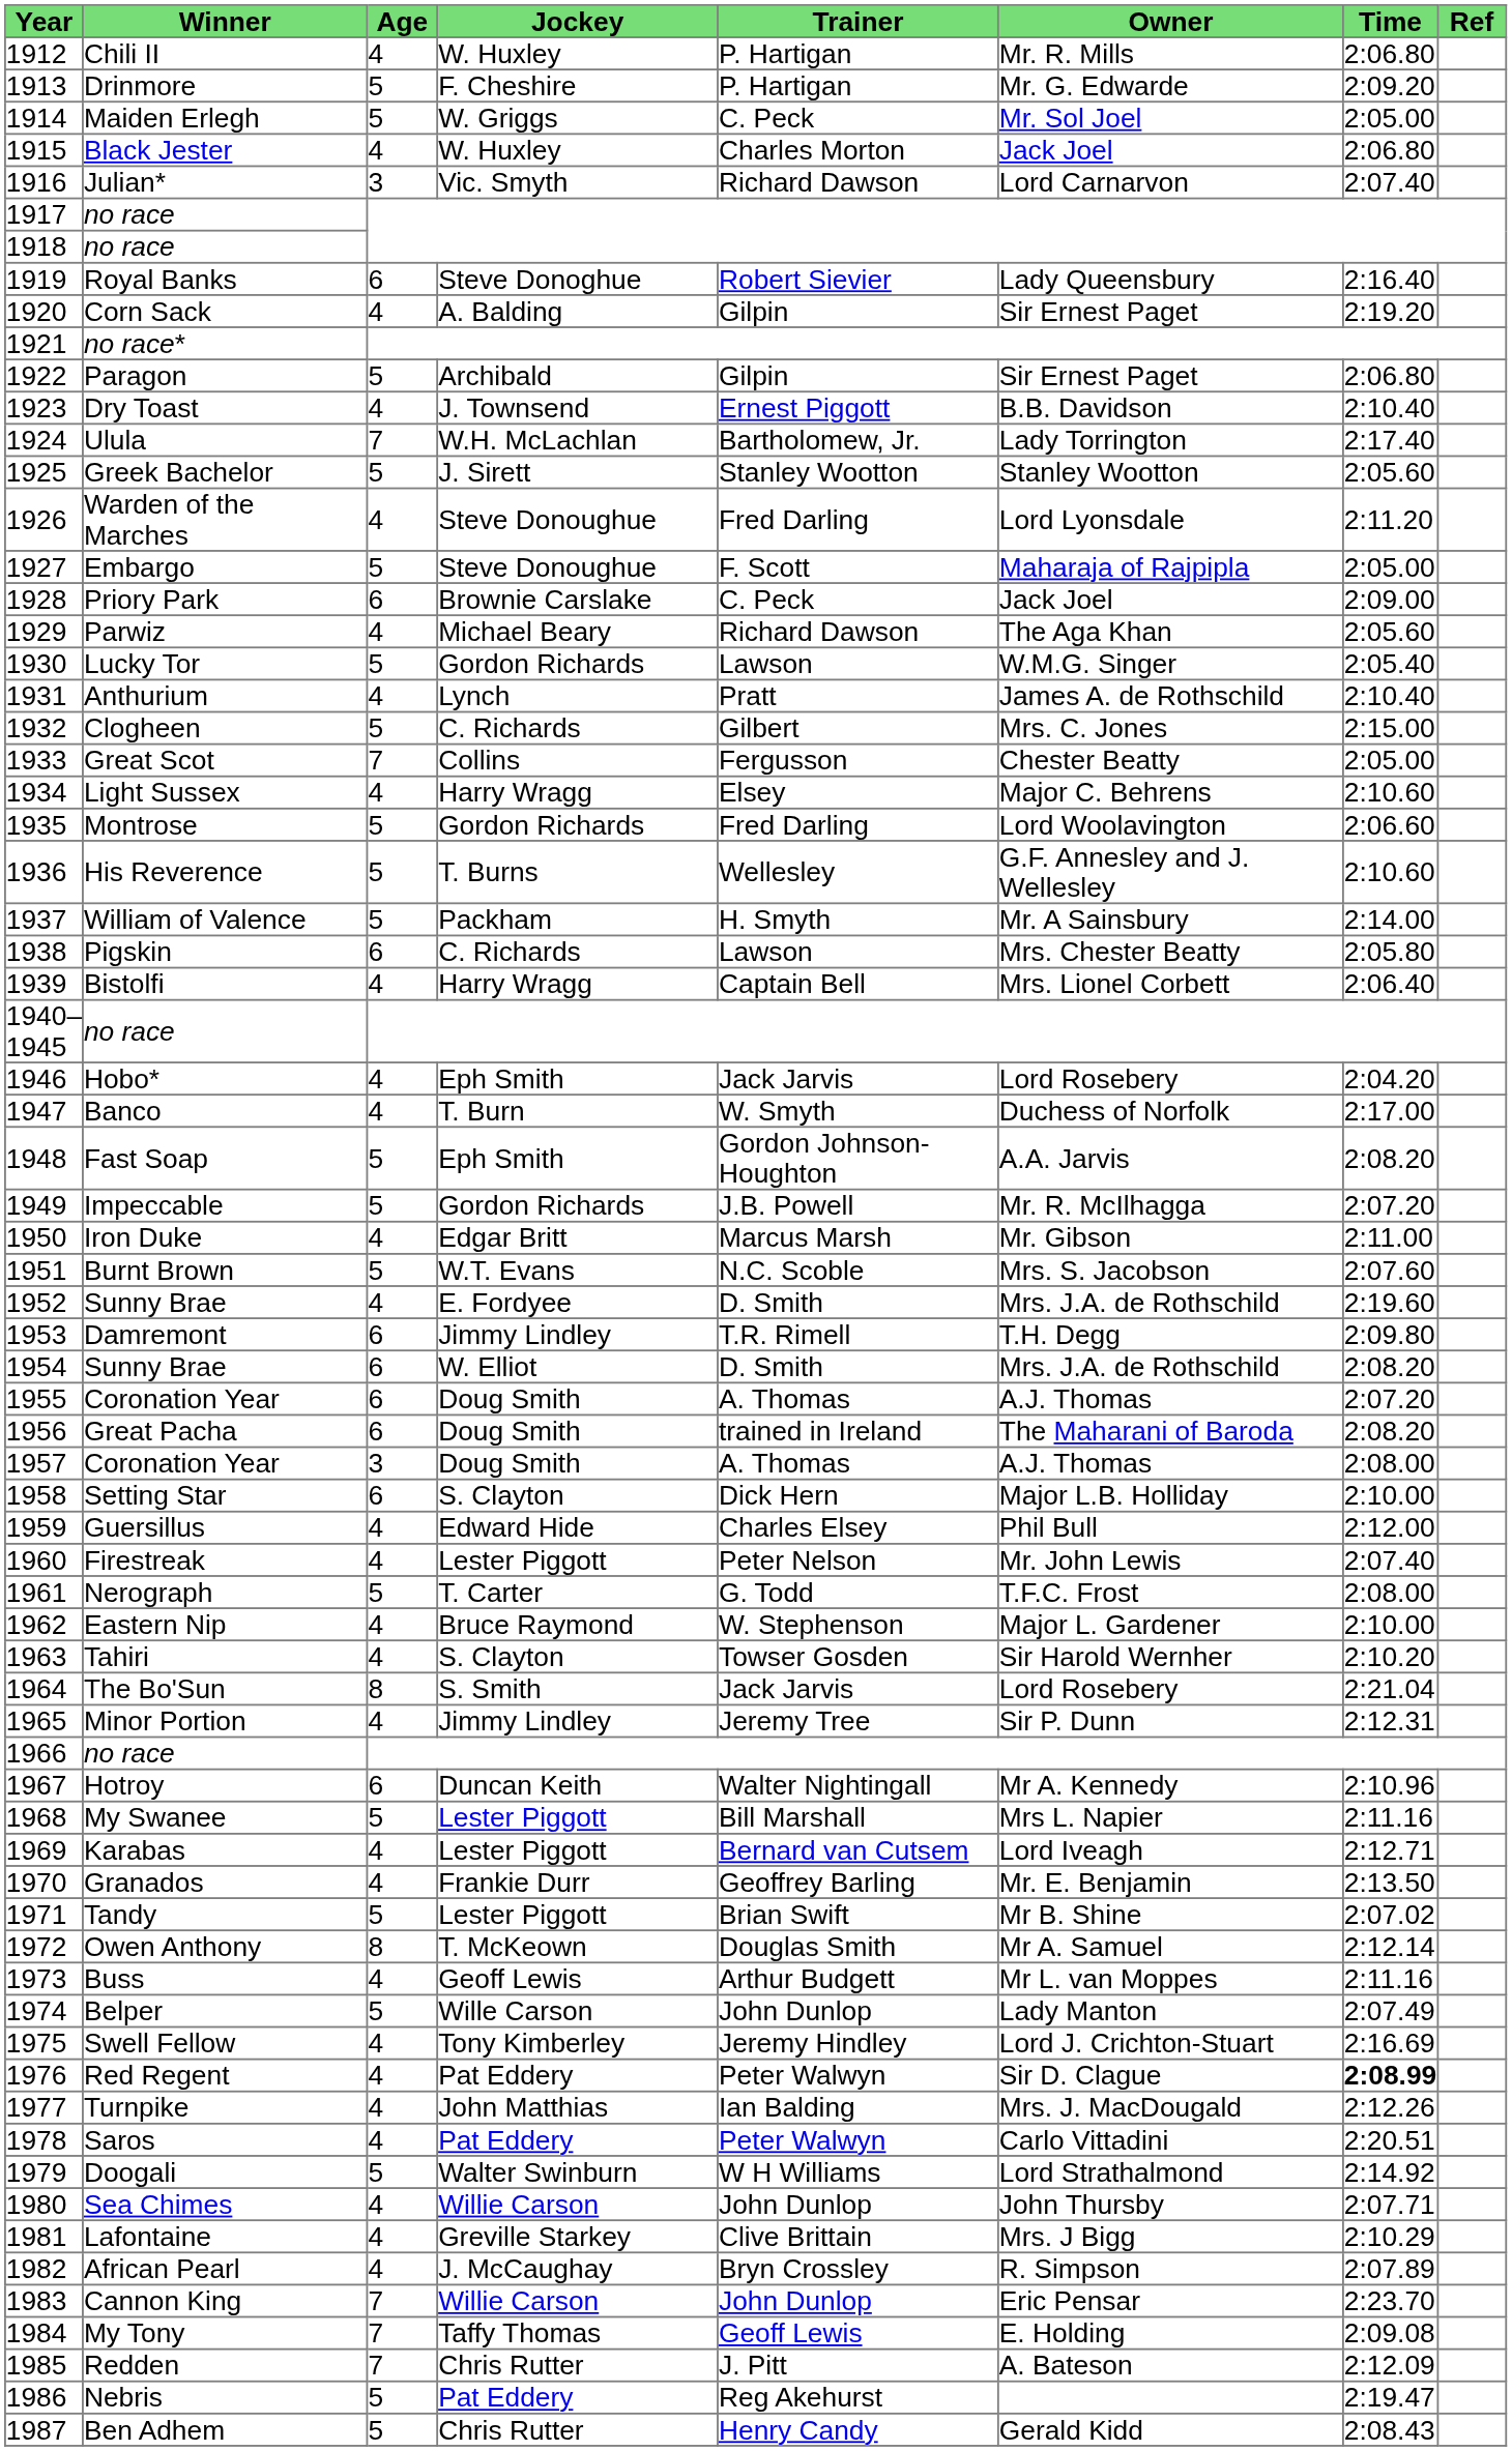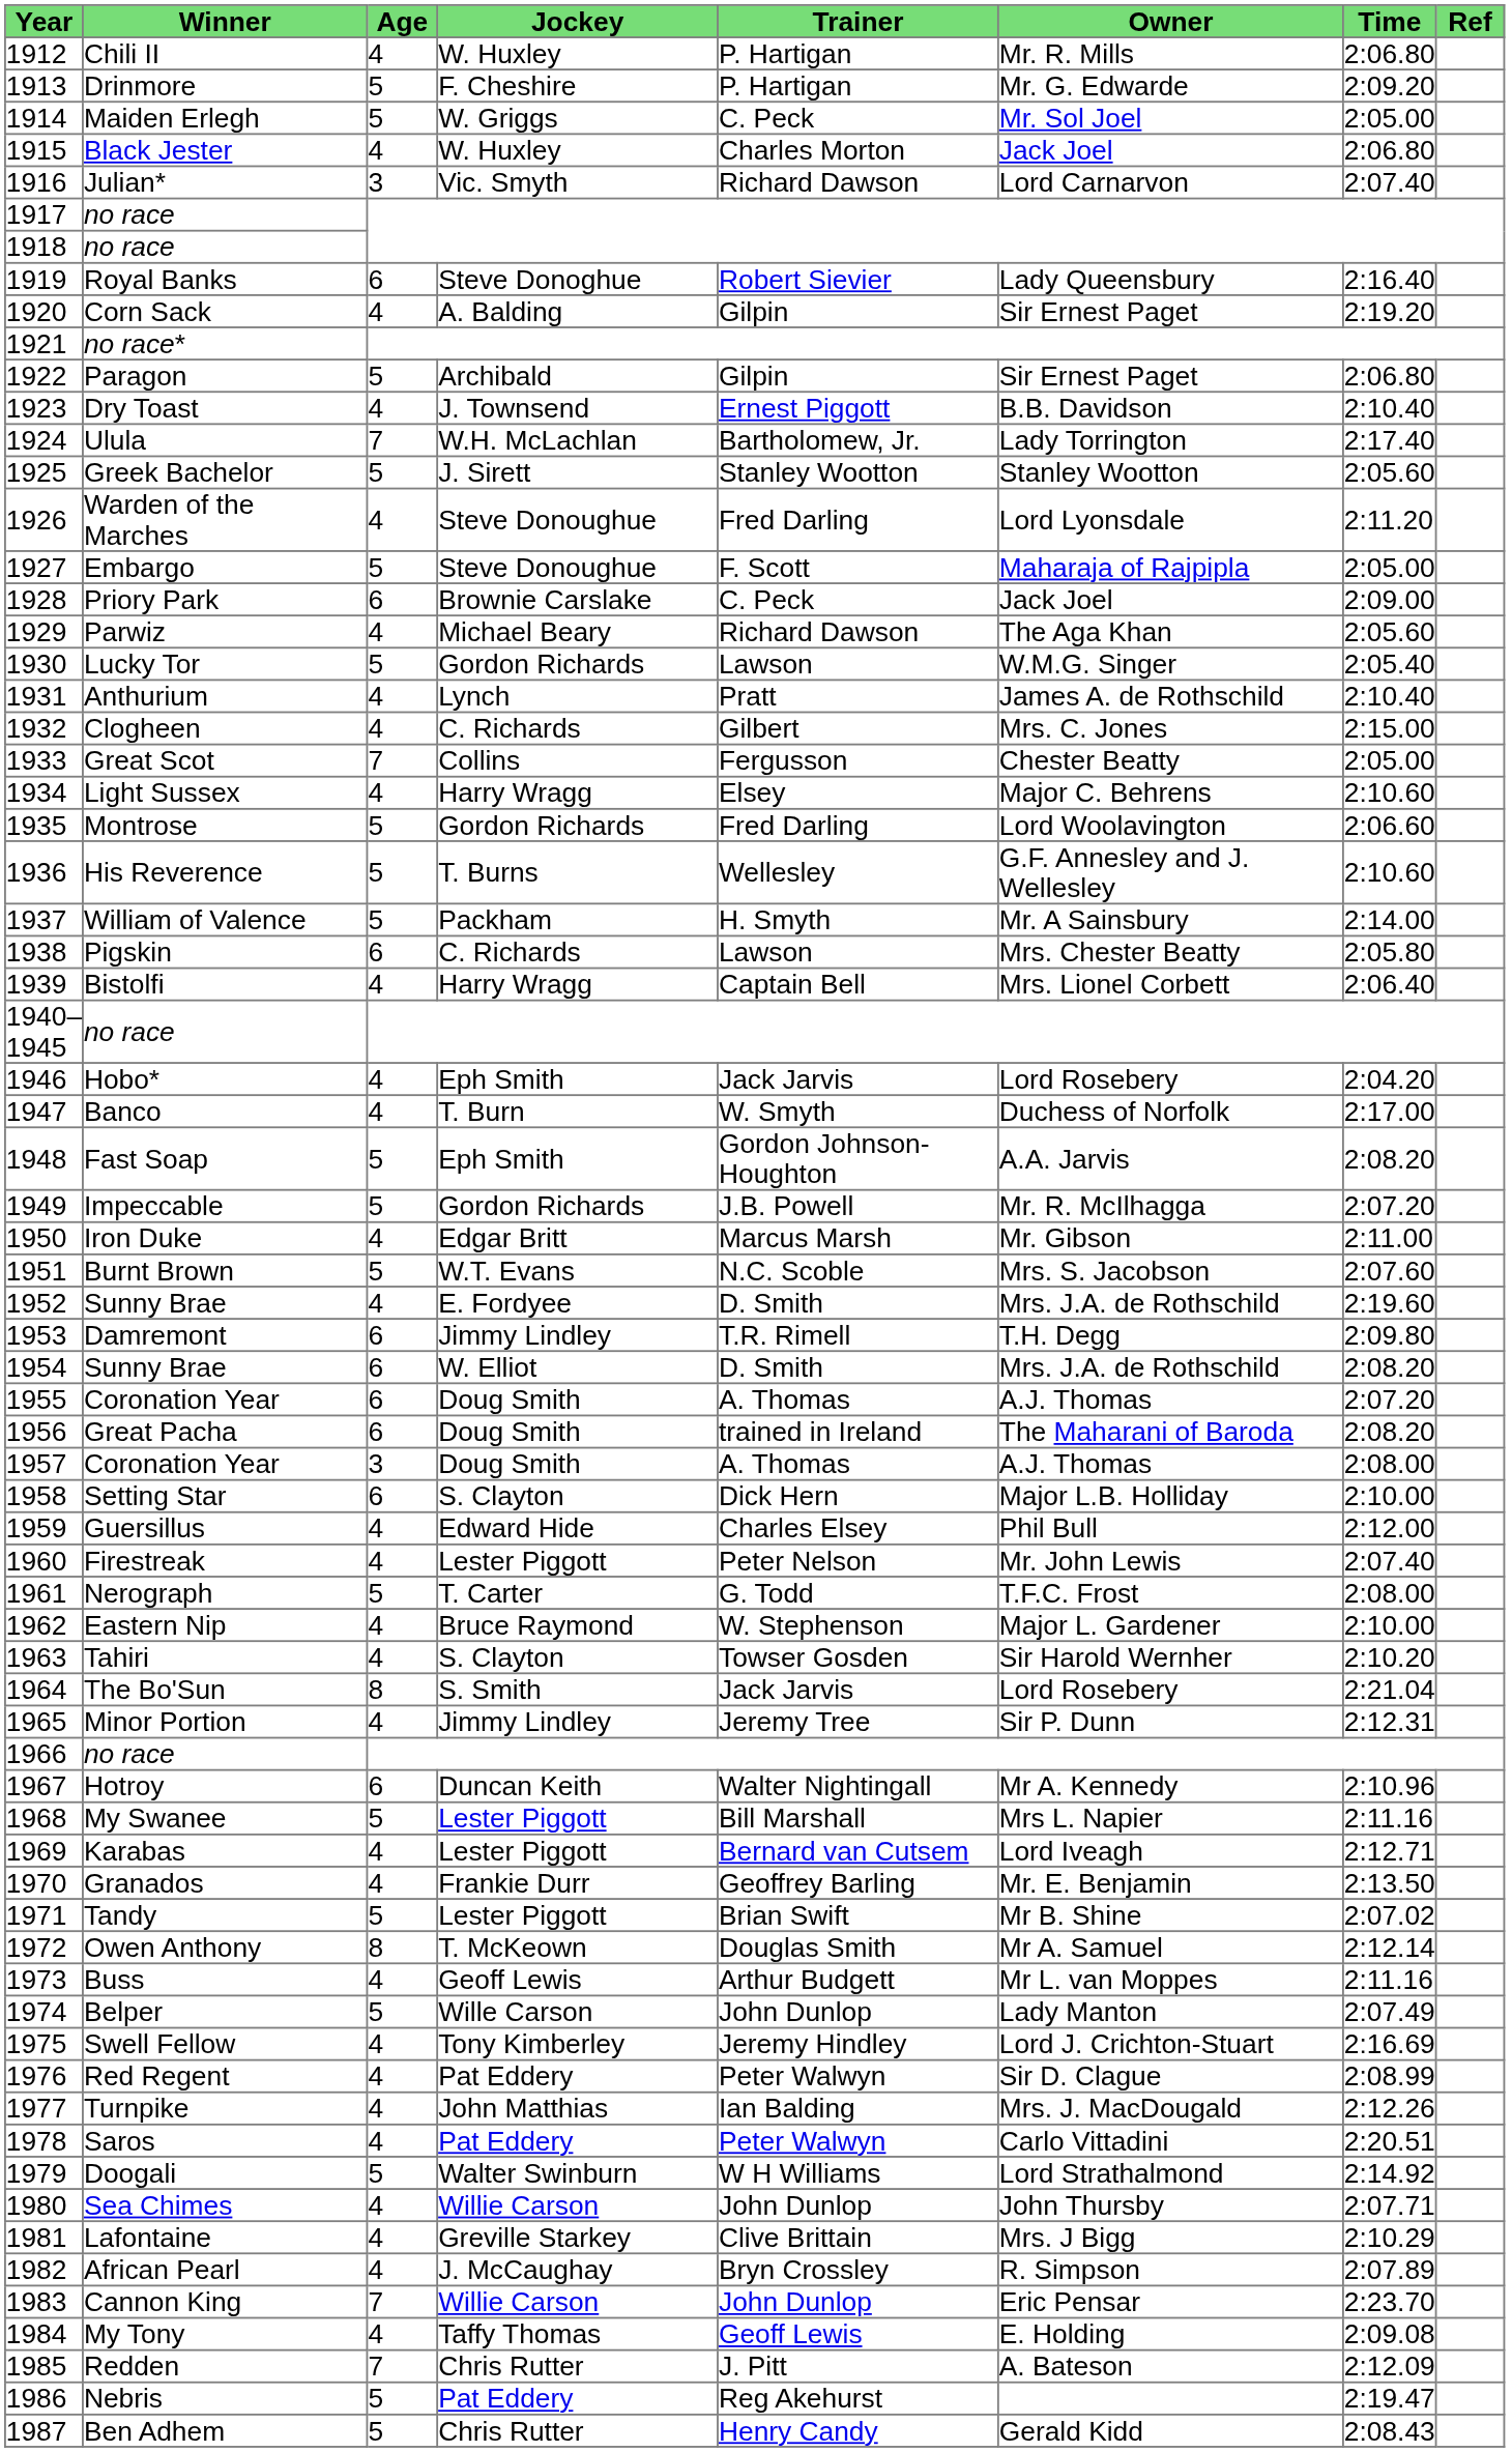Clogheen | Age: 5 -> 4
Red Regent | Time: bold -> normal
My Tony | Age: 7 -> 4
